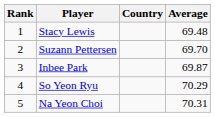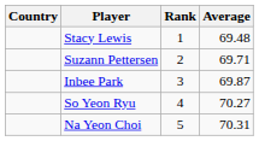columns swapped: Rank <-> Country
Suzann Pettersen | Average: 69.70 -> 69.71
So Yeon Ryu | Average: 70.29 -> 70.27
